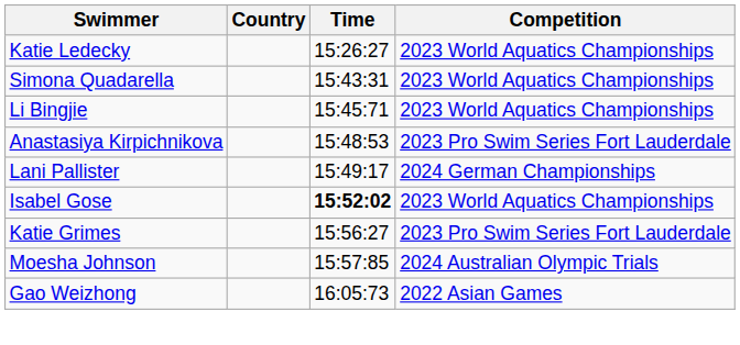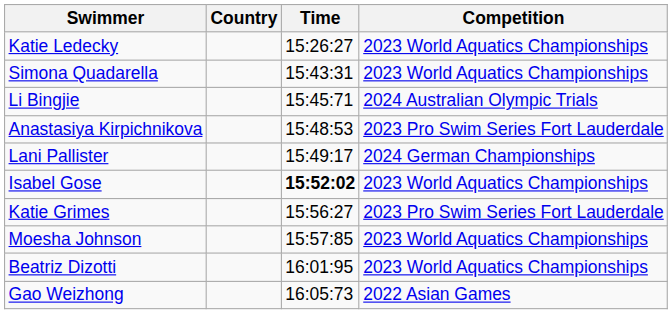Li Bingjie | Competition: 2023 World Aquatics Championships -> 2024 Australian Olympic Trials
Moesha Johnson | Competition: 2024 Australian Olympic Trials -> 2023 World Aquatics Championships
+ row: Beatriz Dizotti | 16:01:95 | 2023 World Aquatics Championships
